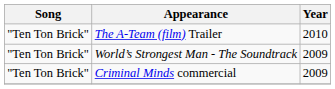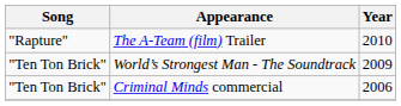The A-Team (film) Trailer | Song: "Ten Ton Brick" -> "Rapture"
Criminal Minds commercial | Year: 2009 -> 2006
